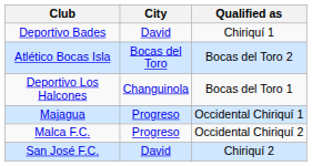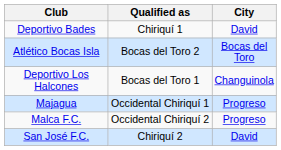columns swapped: City <-> Qualified as
